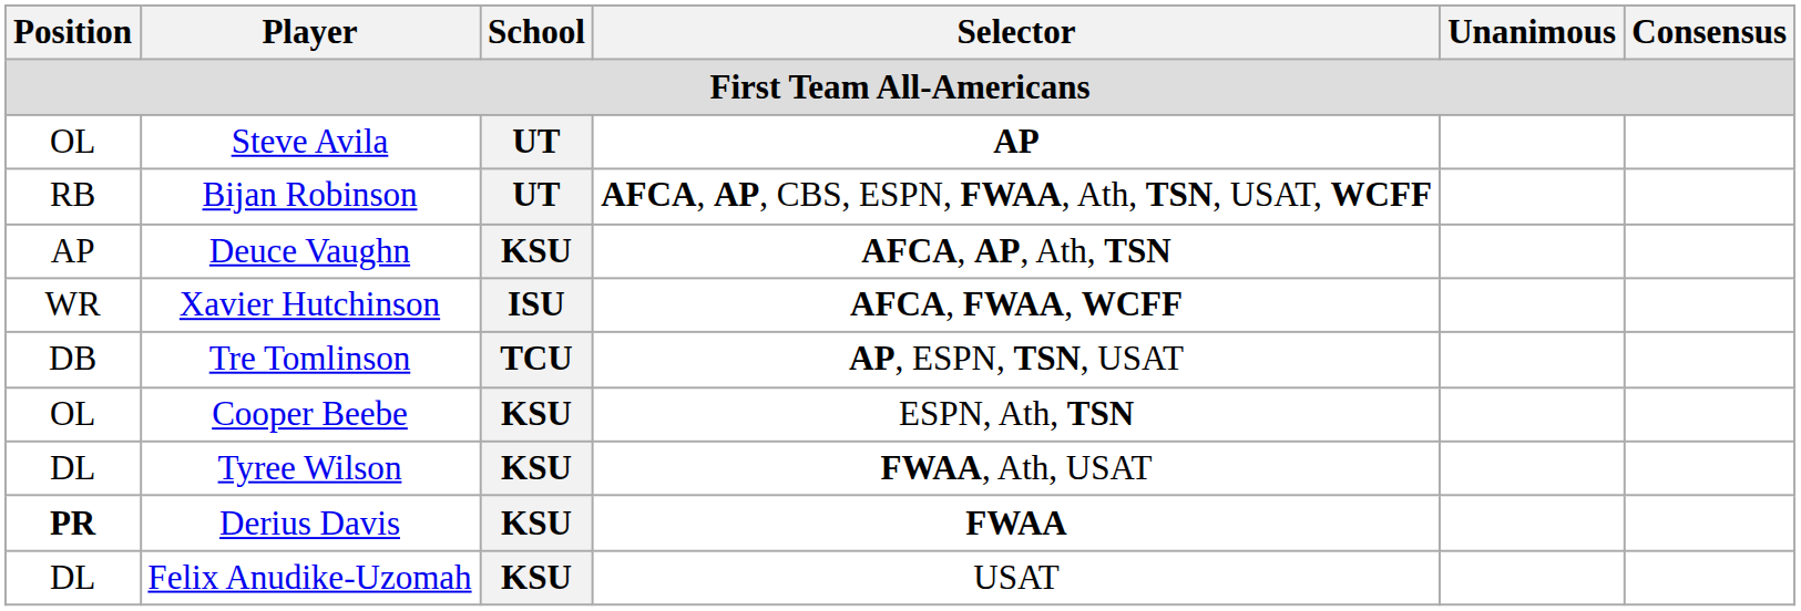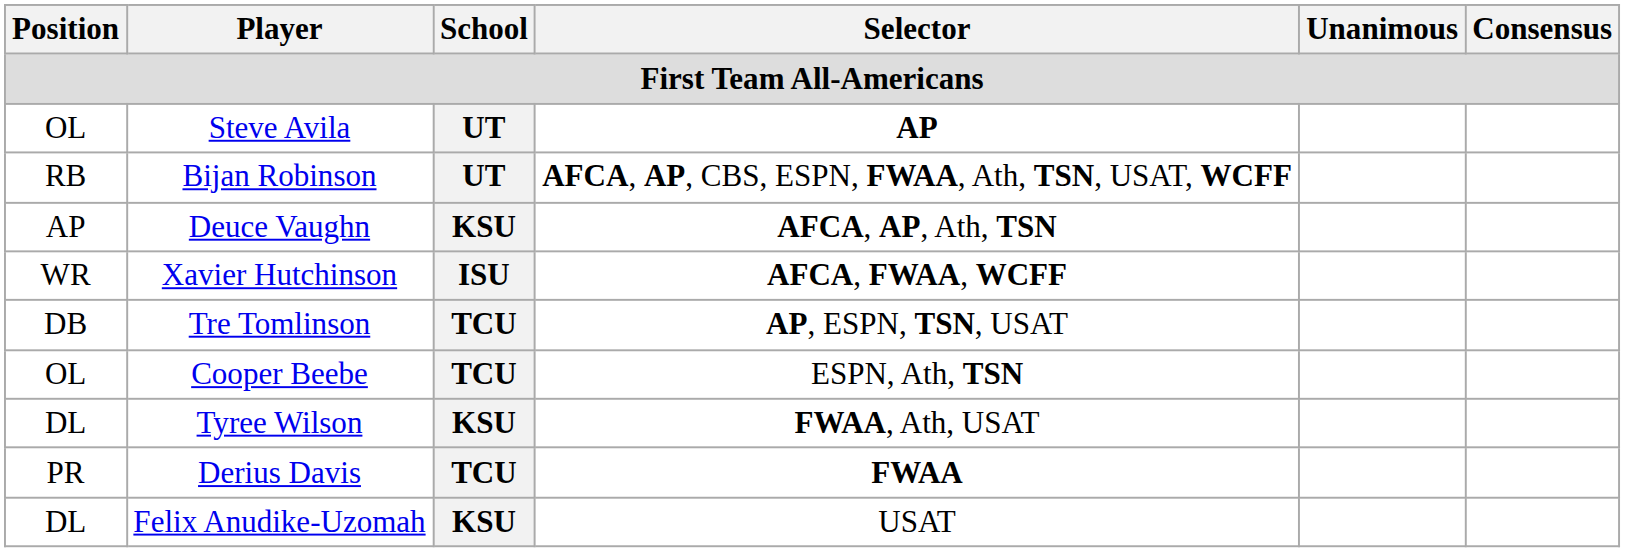Cooper Beebe | School: KSU -> TCU
Derius Davis | Position: bold -> normal
Derius Davis | School: KSU -> TCU
